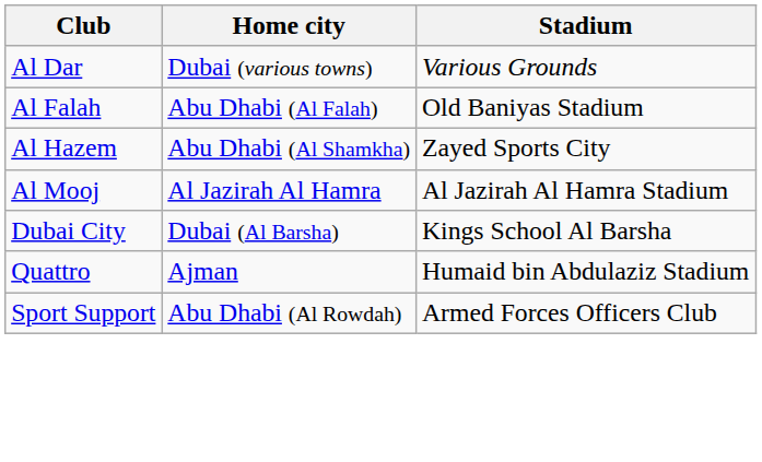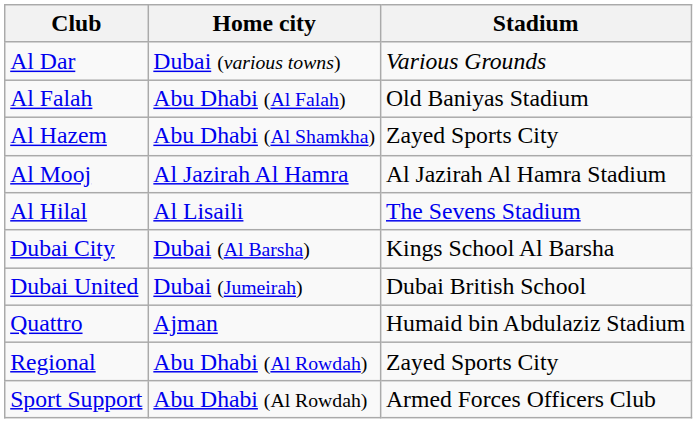+ row: Al Hilal | Al Lisaili | The Sevens Stadium
+ row: Dubai United | Dubai (Jumeirah) | Dubai British School
+ row: Regional | Abu Dhabi (Al Rowdah) | Zayed Sports City
